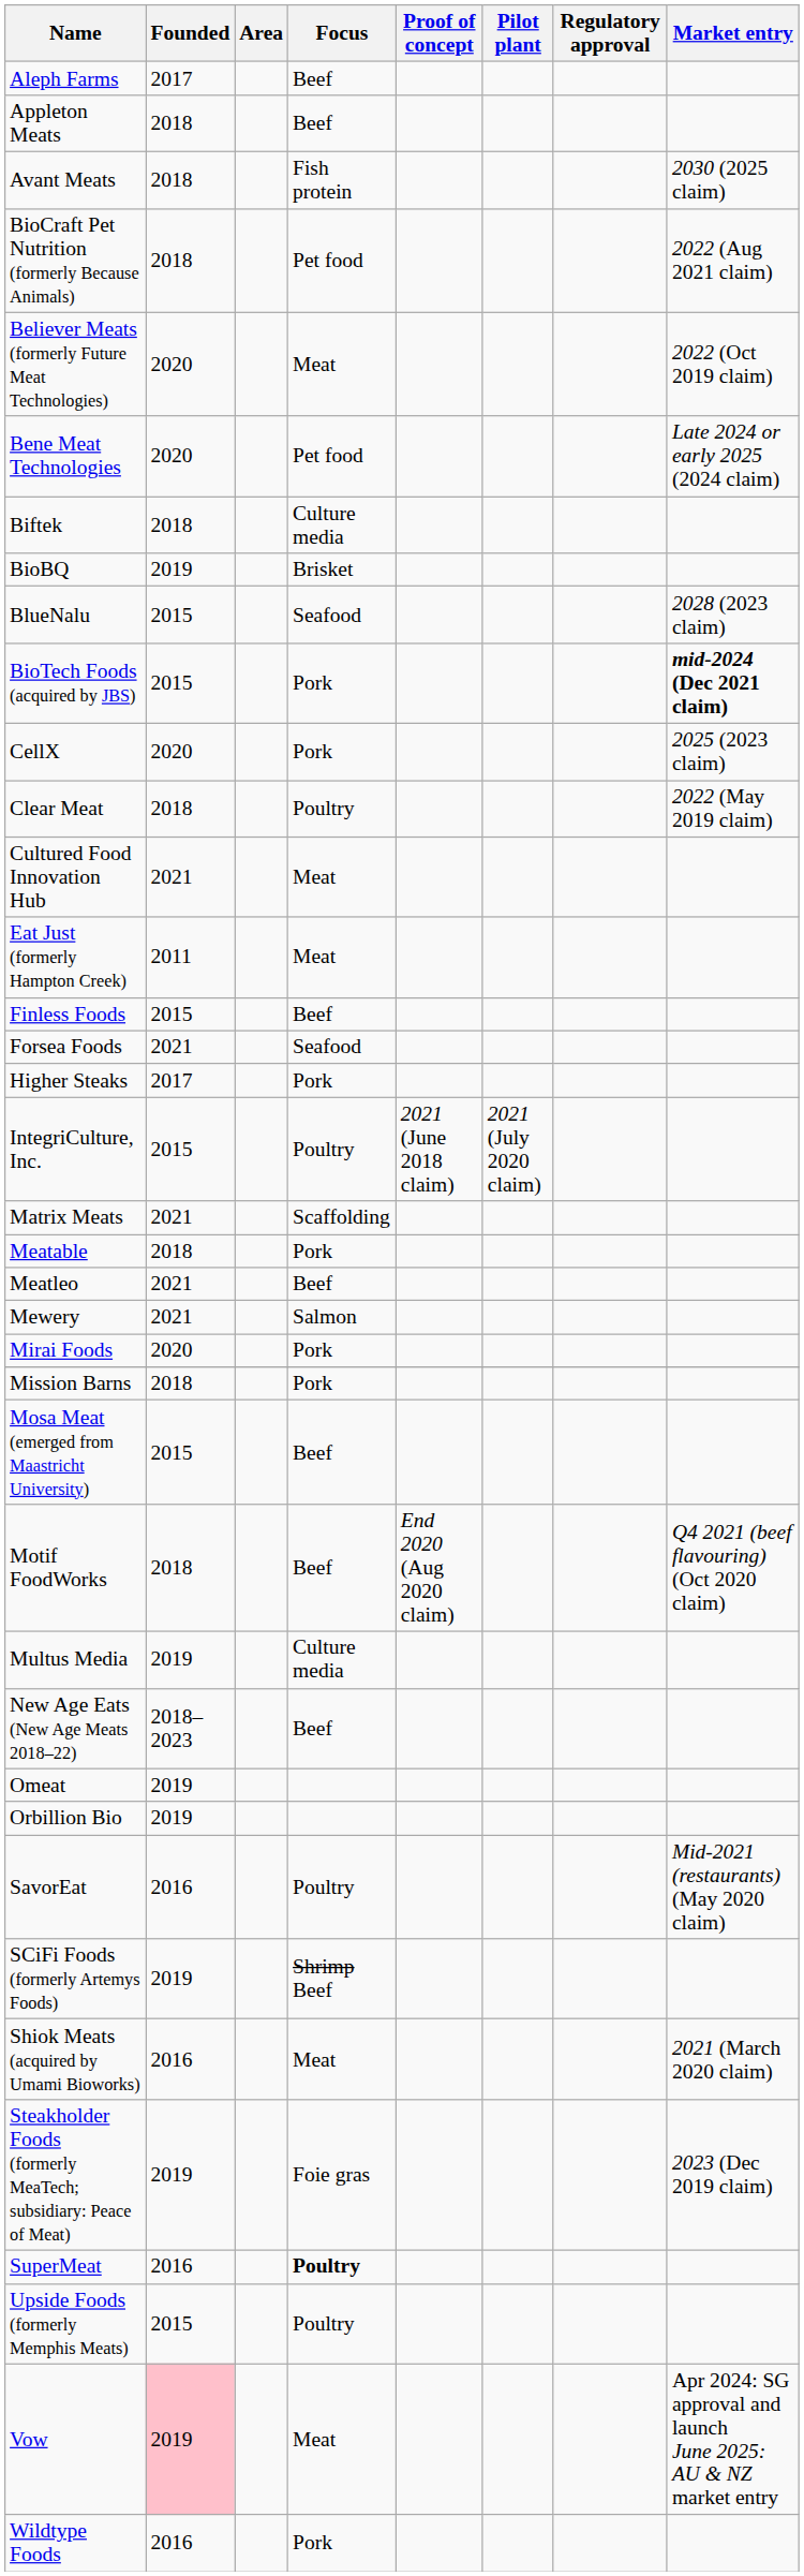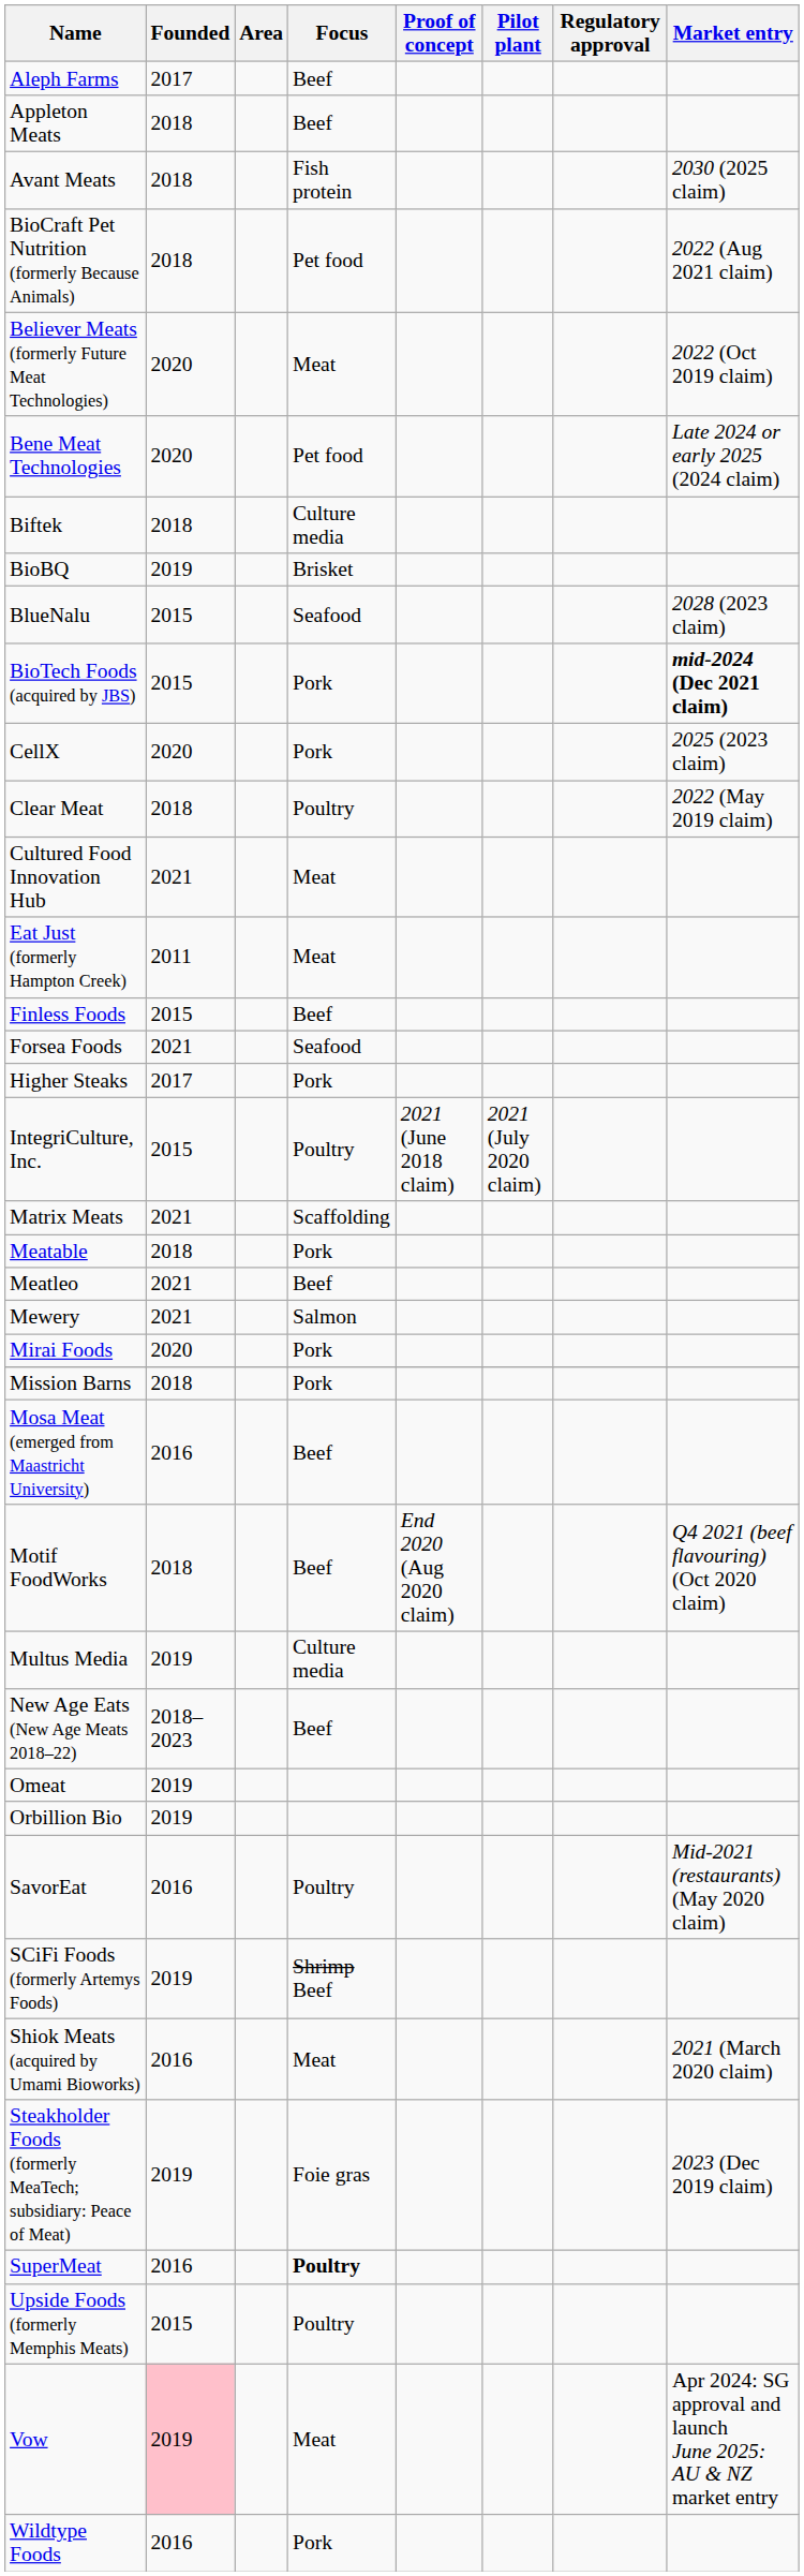Mosa Meat (emerged from Maastricht University) | Founded: 2015 -> 2016
